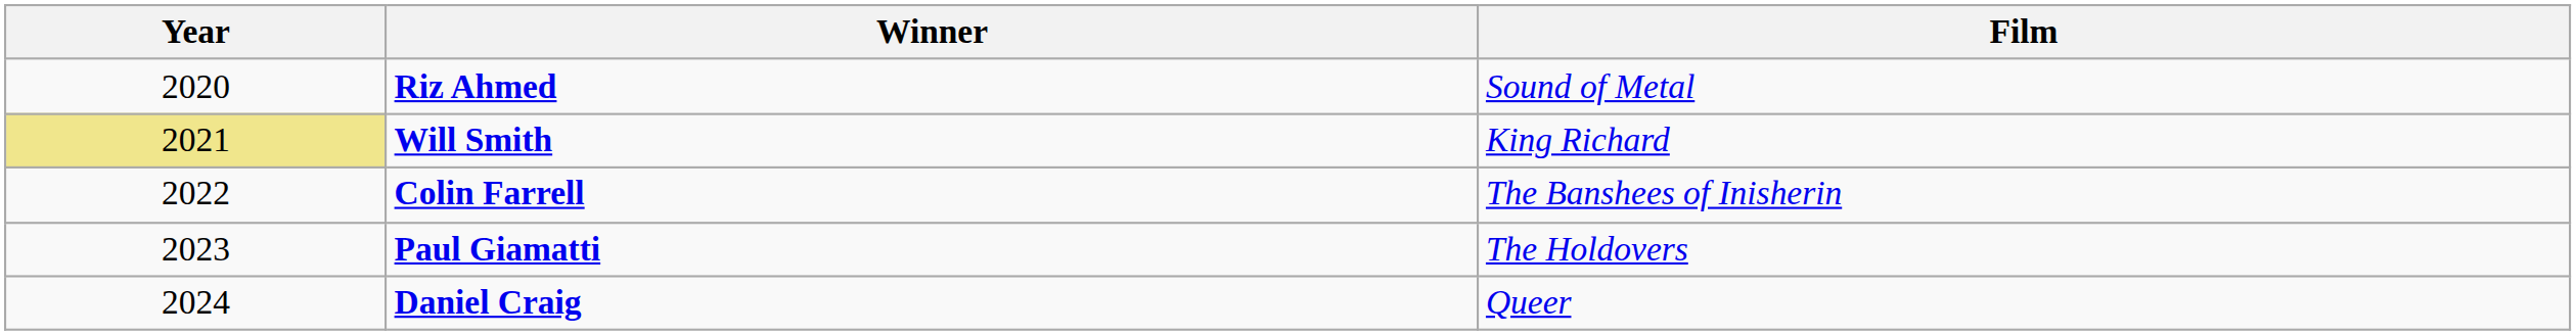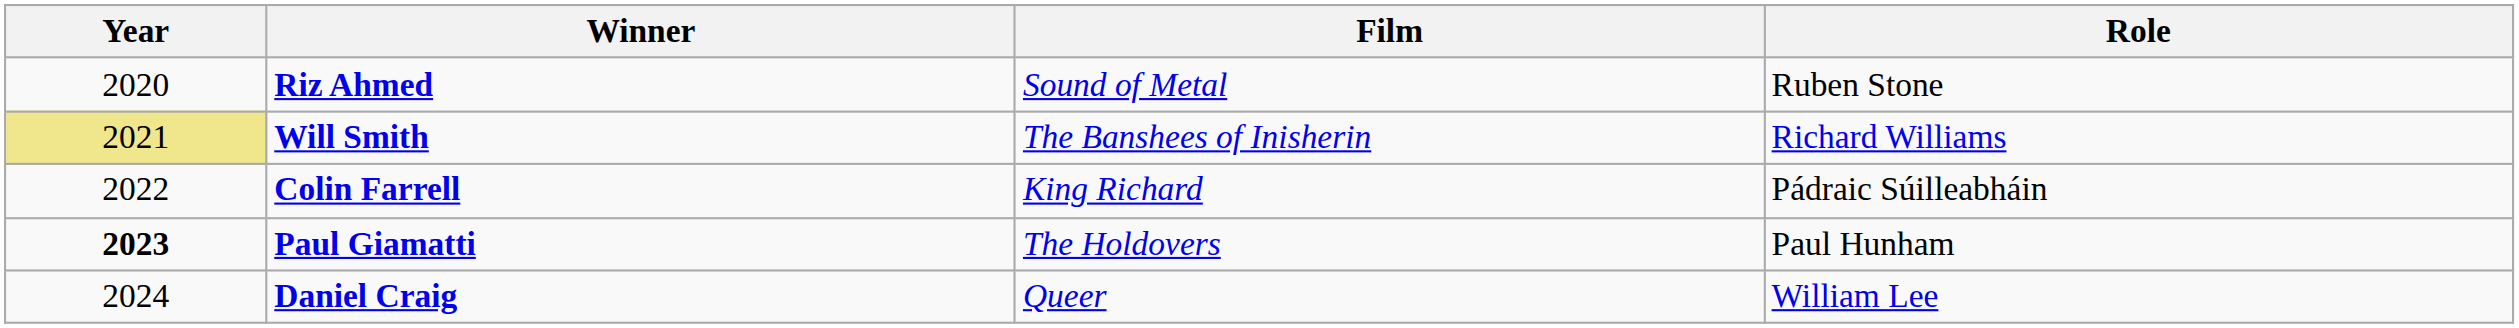+ column: Role | Ruben Stone | Richard Williams | Pádraic Súilleabháin | Paul Hunham | William Lee
Will Smith | Film: King Richard -> The Banshees of Inisherin
Colin Farrell | Film: The Banshees of Inisherin -> King Richard
Paul Giamatti | Year: normal -> bold
